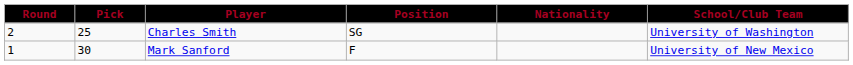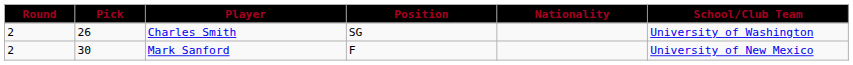Charles Smith | Pick: 25 -> 26
Mark Sanford | Round: 1 -> 2
